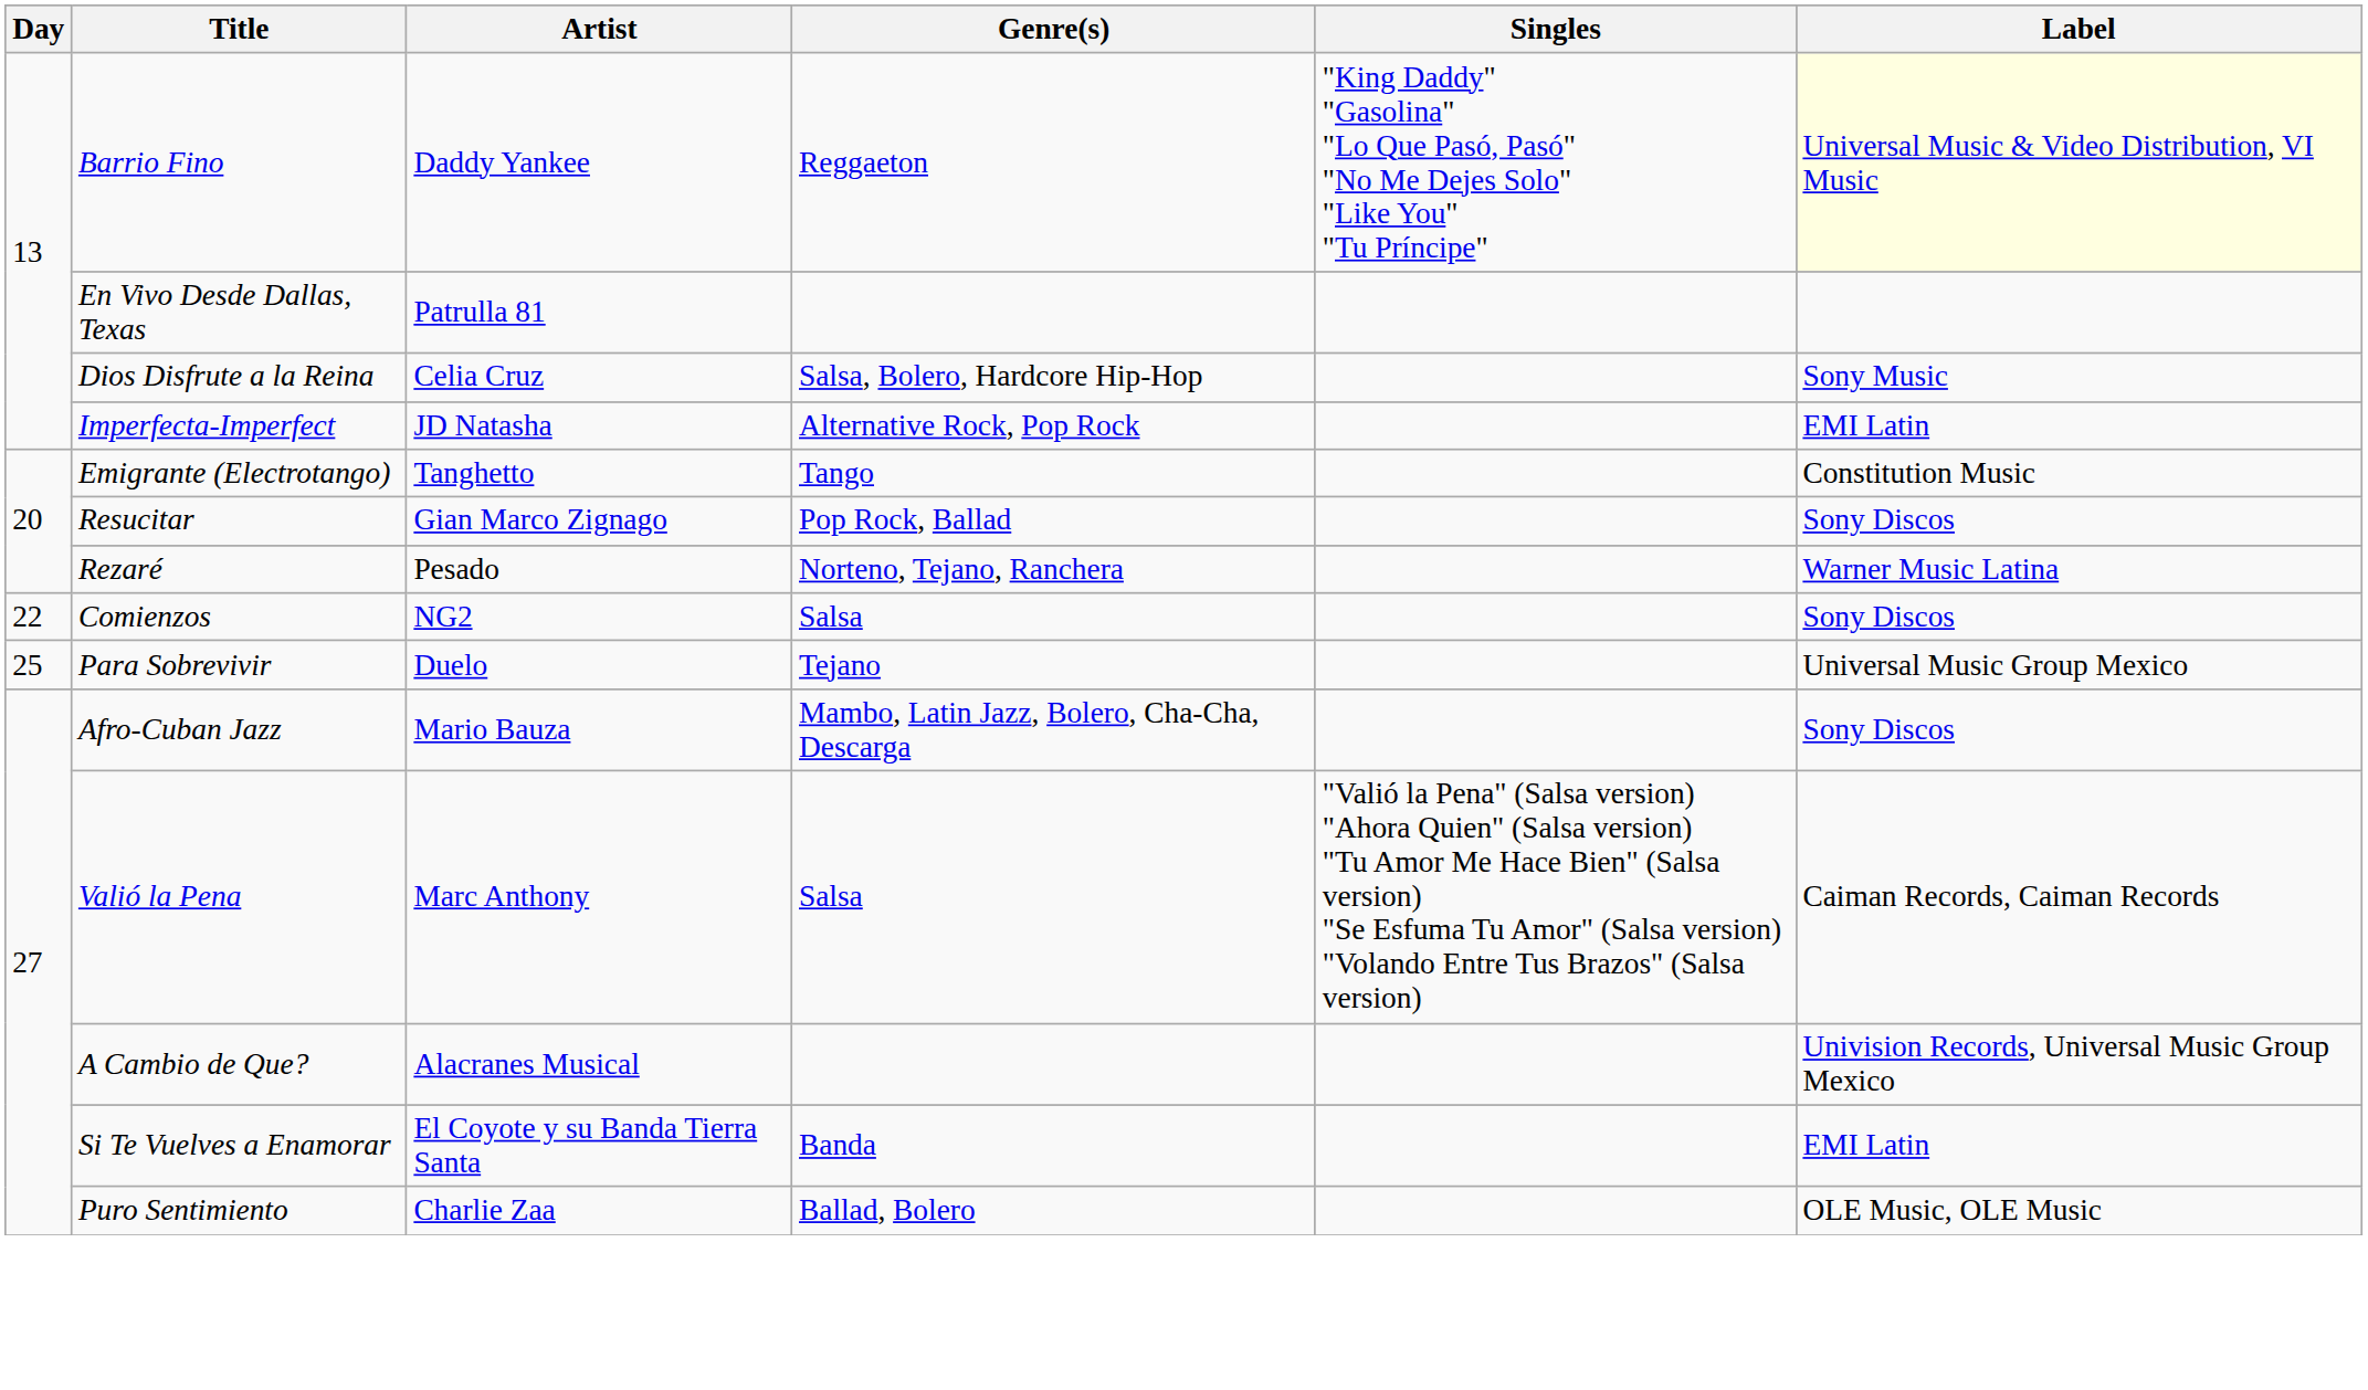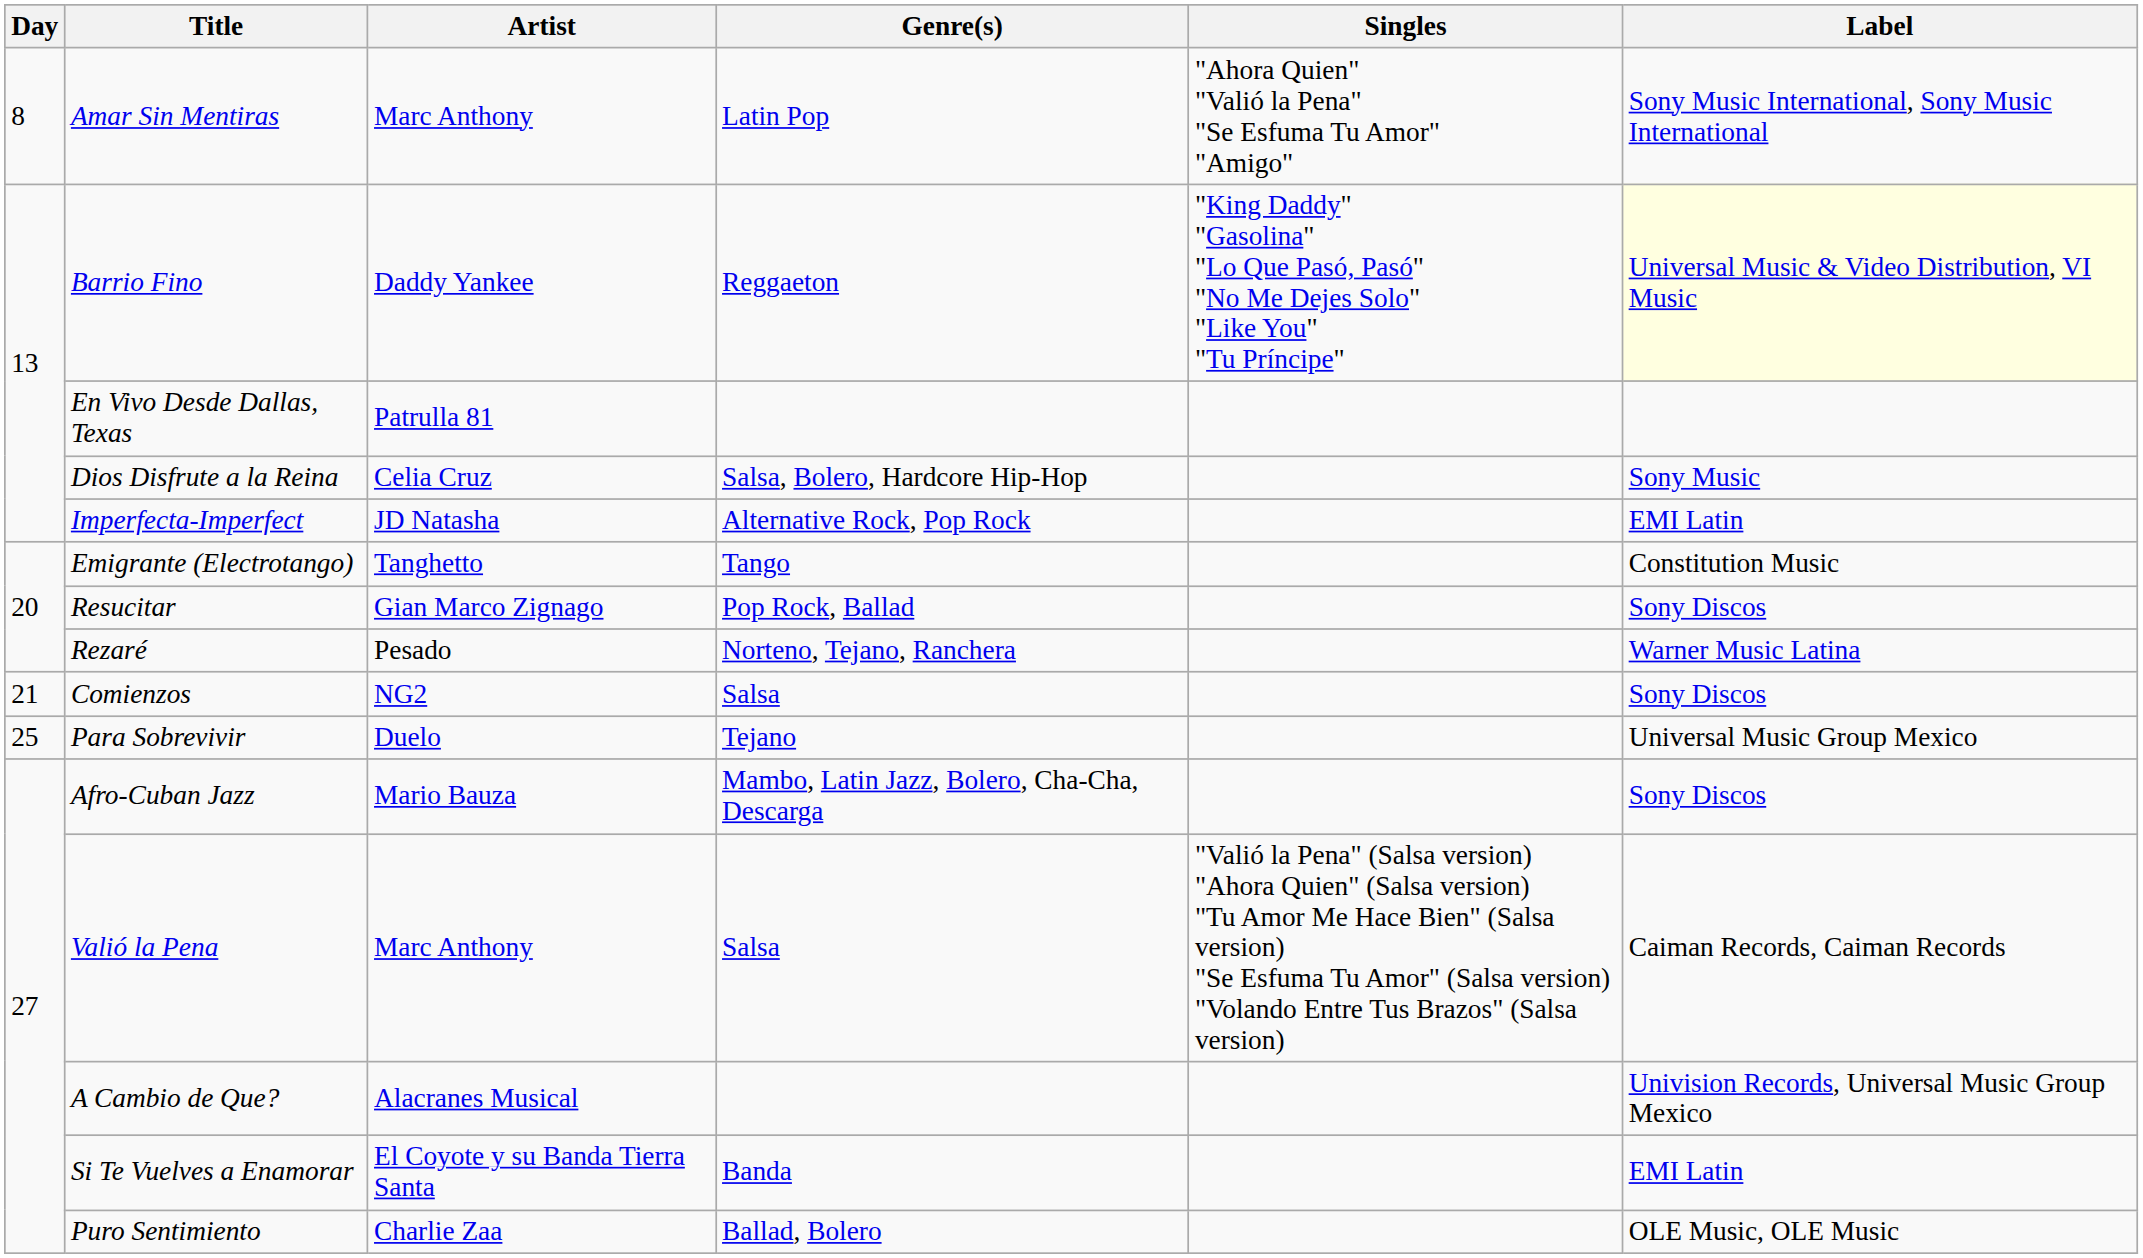+ row: 8 | Amar Sin Mentiras | Marc Anthony | Latin Pop | "Ahora Quien" "Valió la Pena" "Se Esfuma Tu Amor" "Amigo" | Sony Music International, Sony Music International
Comienzos | Day: 22 -> 21
